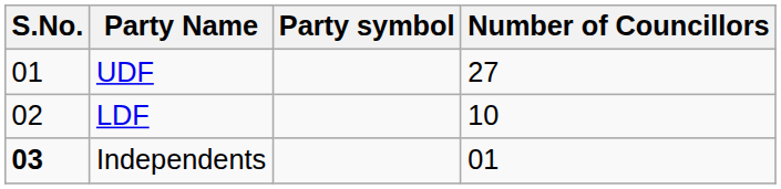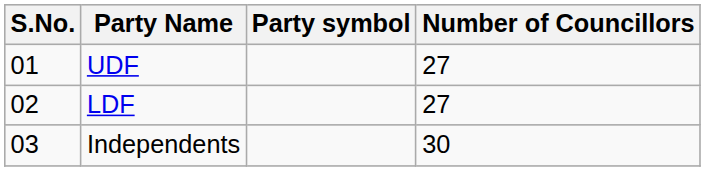LDF | Number of Councillors: 10 -> 27
Independents | S.No.: bold -> normal
Independents | Number of Councillors: 01 -> 30
